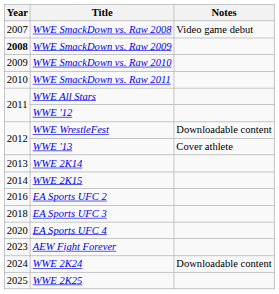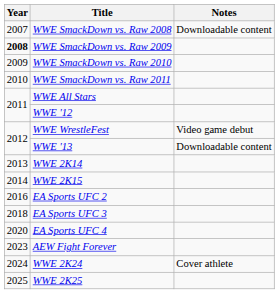WWE SmackDown vs. Raw 2008 | Notes: Video game debut -> Downloadable content
WWE WrestleFest | Notes: Downloadable content -> Video game debut
WWE '13 | Notes: Cover athlete -> Downloadable content
WWE 2K24 | Notes: Downloadable content -> Cover athlete
